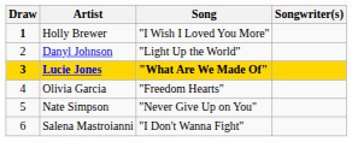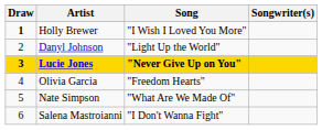Lucie Jones | Song: "What Are We Made Of" -> "Never Give Up on You"
Nate Simpson | Song: "Never Give Up on You" -> "What Are We Made Of"
